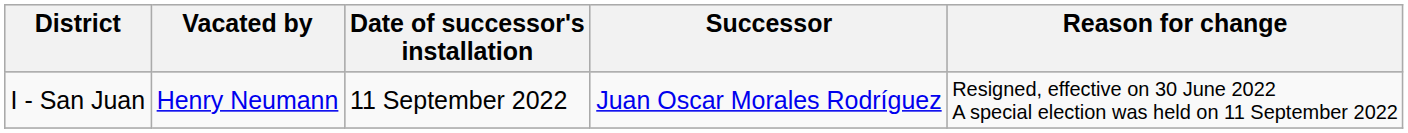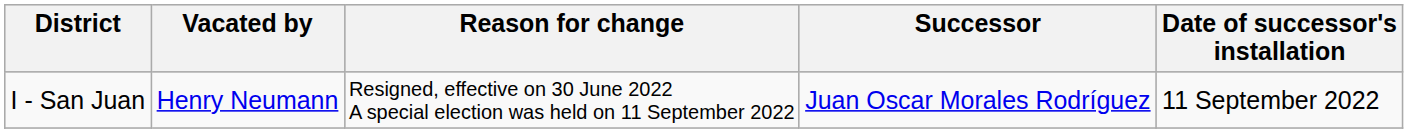columns swapped: Reason for change <-> Date of successor's installation
